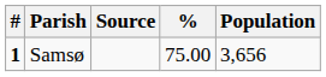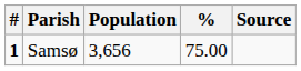columns swapped: Population <-> Source
